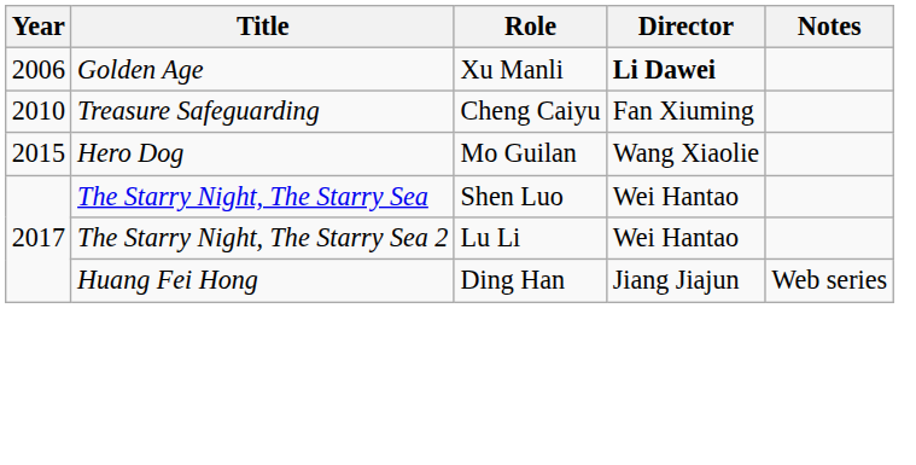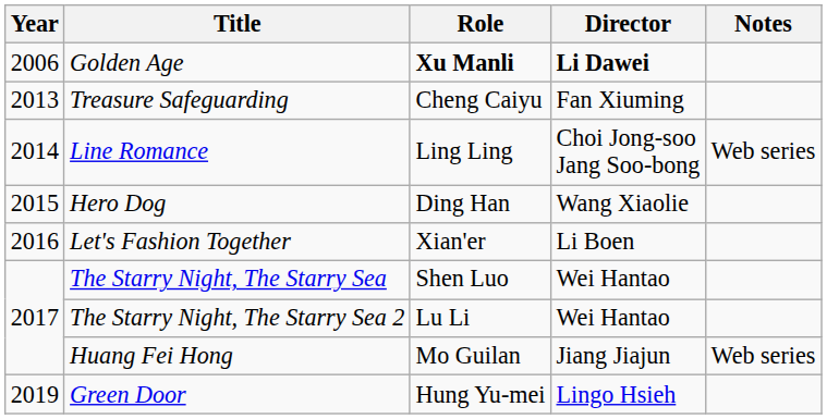Golden Age | Role: normal -> bold
Treasure Safeguarding | Year: 2010 -> 2013
+ row: 2014 | Line Romance | Ling Ling | Choi Jong-soo Jang Soo-bong | Web series
Hero Dog | Role: Mo Guilan -> Ding Han
+ row: 2016 | Let's Fashion Together | Xian'er | Li Boen
Huang Fei Hong | Role: Ding Han -> Mo Guilan
+ row: 2019 | Green Door | Hung Yu-mei | Lingo Hsieh
